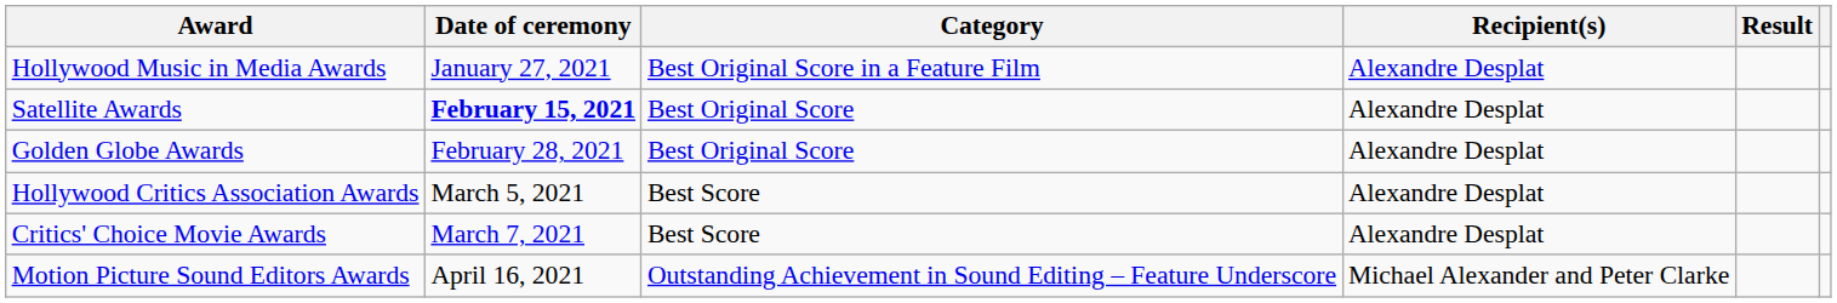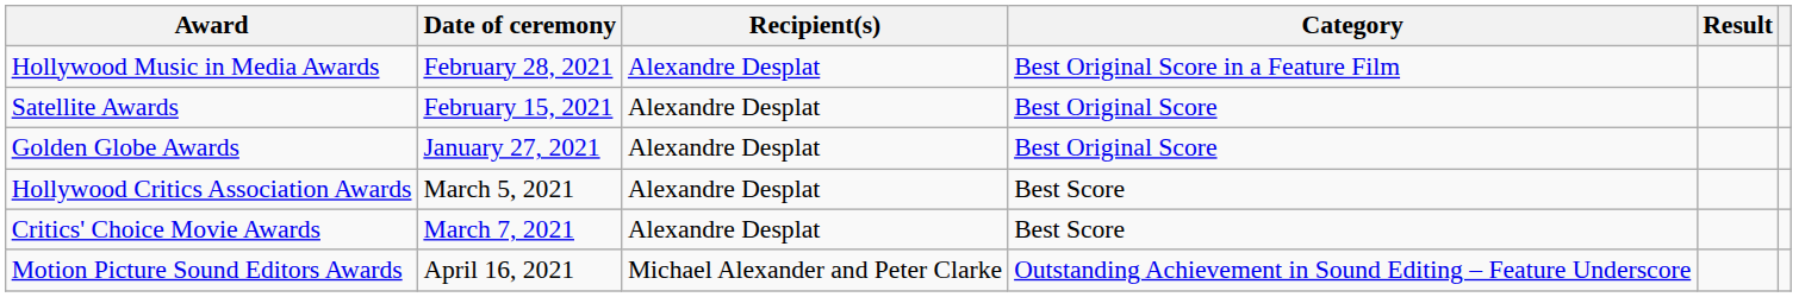columns swapped: Category <-> Recipient(s)
Hollywood Music in Media Awards | Date of ceremony: January 27, 2021 -> February 28, 2021
Satellite Awards | Date of ceremony: bold -> normal
Golden Globe Awards | Date of ceremony: February 28, 2021 -> January 27, 2021
